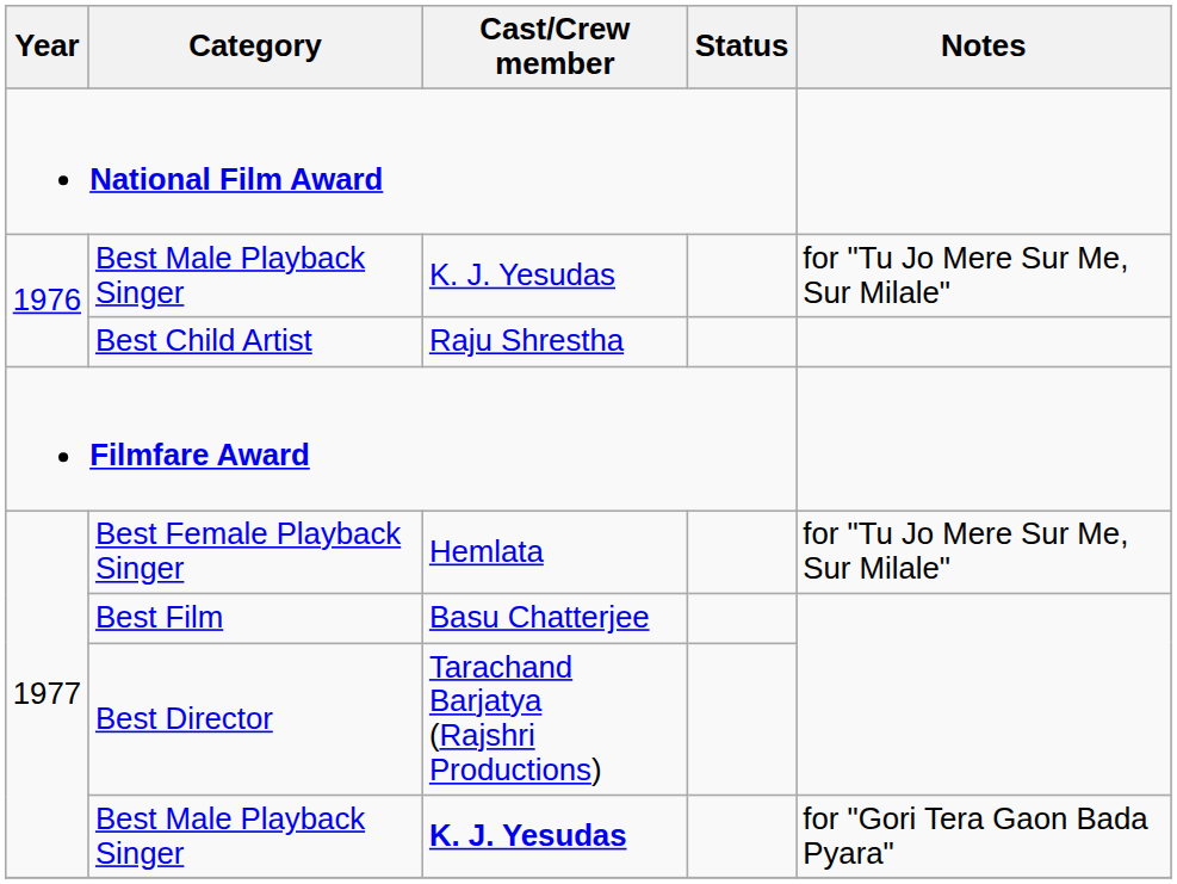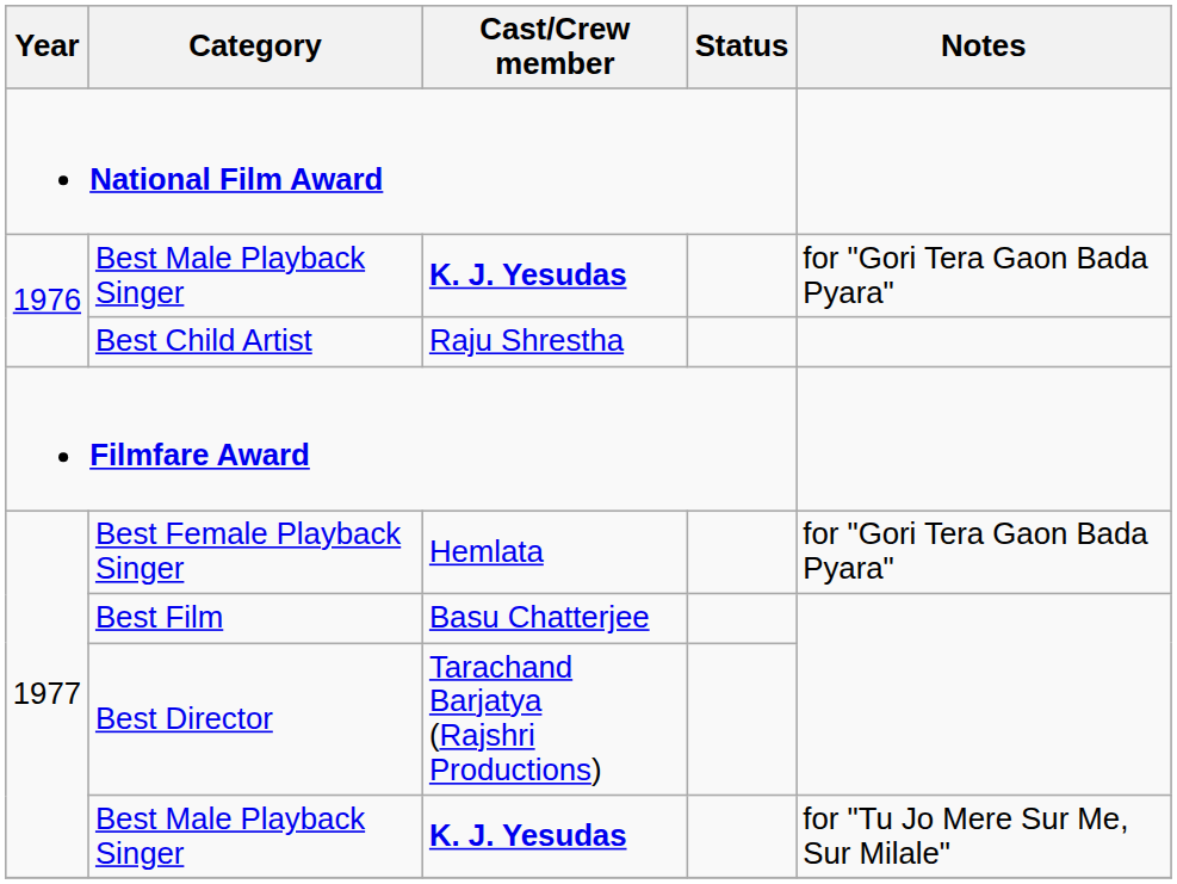1976 / Best Male Playback Singer | Cast/Crew member: normal -> bold
1976 / Best Male Playback Singer | Notes: for "Tu Jo Mere Sur Me, Sur Milale" -> for "Gori Tera Gaon Bada Pyara"
Best Female Playback Singer | Notes: for "Tu Jo Mere Sur Me, Sur Milale" -> for "Gori Tera Gaon Bada Pyara"
1977 / Best Male Playback Singer | Notes: for "Gori Tera Gaon Bada Pyara" -> for "Tu Jo Mere Sur Me, Sur Milale"
